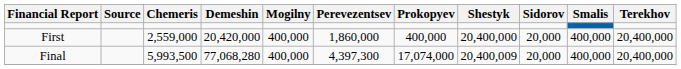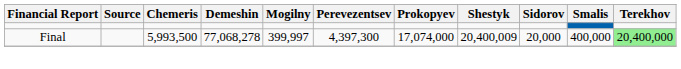- row: First | 2,559,000 | 20,420,000 | 400,000 | 1,860,000 | 400,000 | 20,400,000 | 20,000 | 400,000 | 20,400,000
Final | Demeshin: 77,068,280 -> 77,068,278
Final | Mogilny: 400,000 -> 399,997
Final | Terekhov: no background -> lightgreen background
